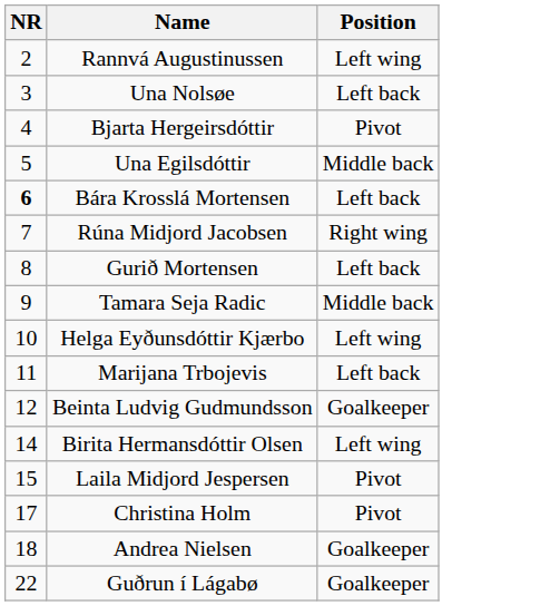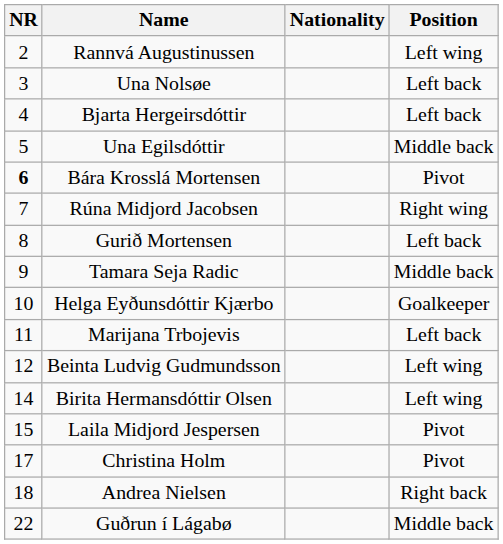+ column: Nationality
Bjarta Hergeirsdóttir | Position: Pivot -> Left back
Bára Krosslá Mortensen | Position: Left back -> Pivot
Helga Eyðunsdóttir Kjærbo | Position: Left wing -> Goalkeeper
Beinta Ludvig Gudmundsson | Position: Goalkeeper -> Left wing
Andrea Nielsen | Position: Goalkeeper -> Right back
Guðrun í Lágabø | Position: Goalkeeper -> Middle back
